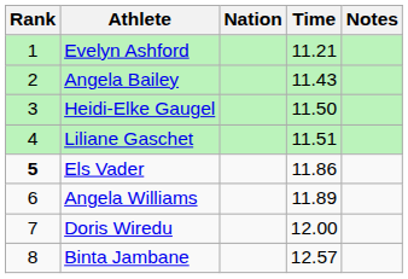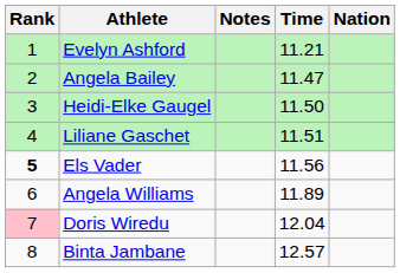columns swapped: Nation <-> Notes
Angela Bailey | Time: 11.43 -> 11.47
Els Vader | Time: 11.86 -> 11.56
Doris Wiredu | Rank: no background -> pink background
Doris Wiredu | Time: 12.00 -> 12.04
